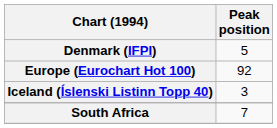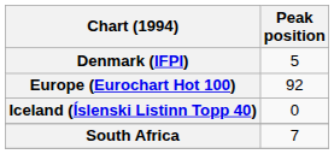Iceland (Íslenski Listinn Topp 40) | Peak position: 3 -> 0
